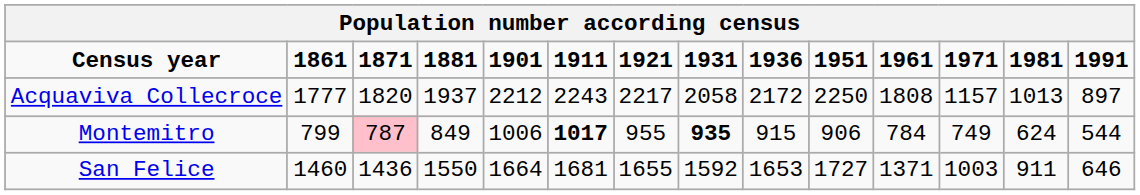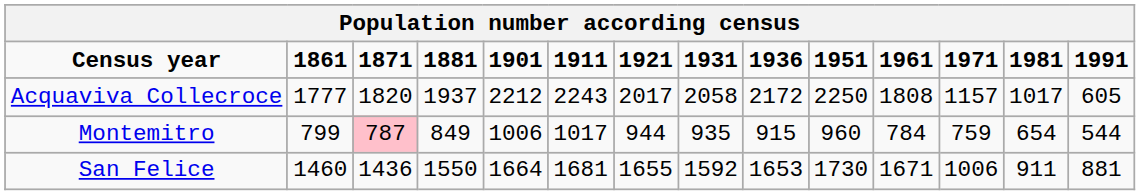Acquaviva Collecroce | 1921: 2217 -> 2017
Acquaviva Collecroce | 1981: 1013 -> 1017
Acquaviva Collecroce | 1991: 897 -> 605
Montemitro | 1911: bold -> normal
Montemitro | 1921: 955 -> 944
Montemitro | 1931: bold -> normal
Montemitro | 1951: 906 -> 960
Montemitro | 1971: 749 -> 759
Montemitro | 1981: 624 -> 654
San Felice | 1951: 1727 -> 1730
San Felice | 1961: 1371 -> 1671
San Felice | 1971: 1003 -> 1006
San Felice | 1991: 646 -> 881
